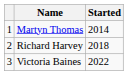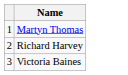- column: Started | 2014 | 2018 | 2022
